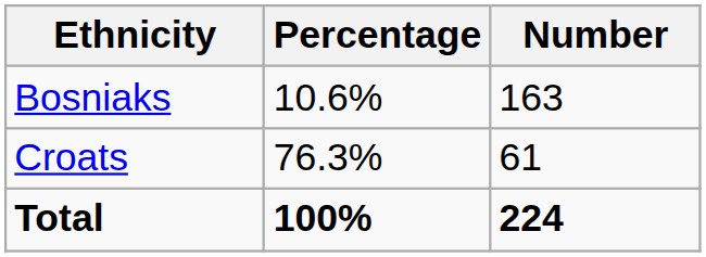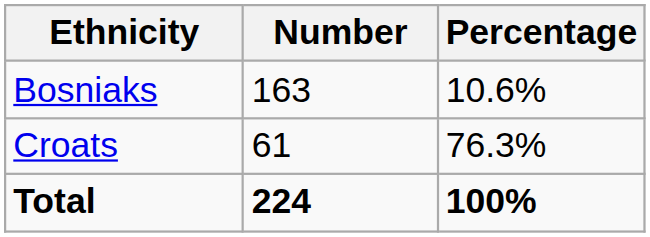columns swapped: Number <-> Percentage
